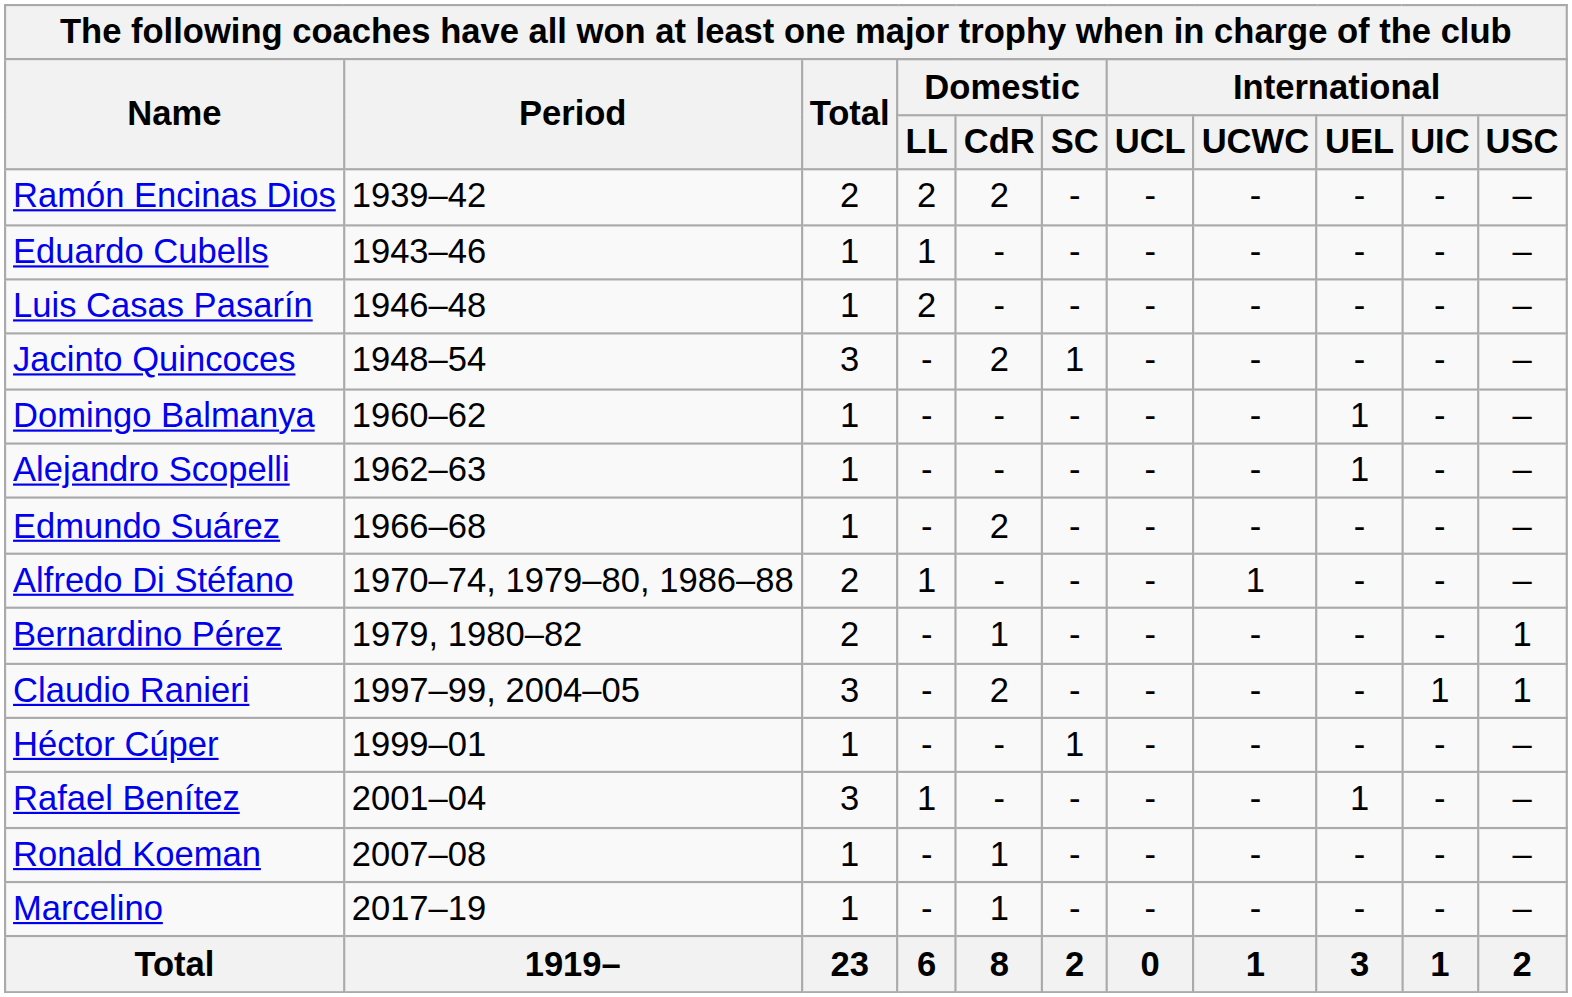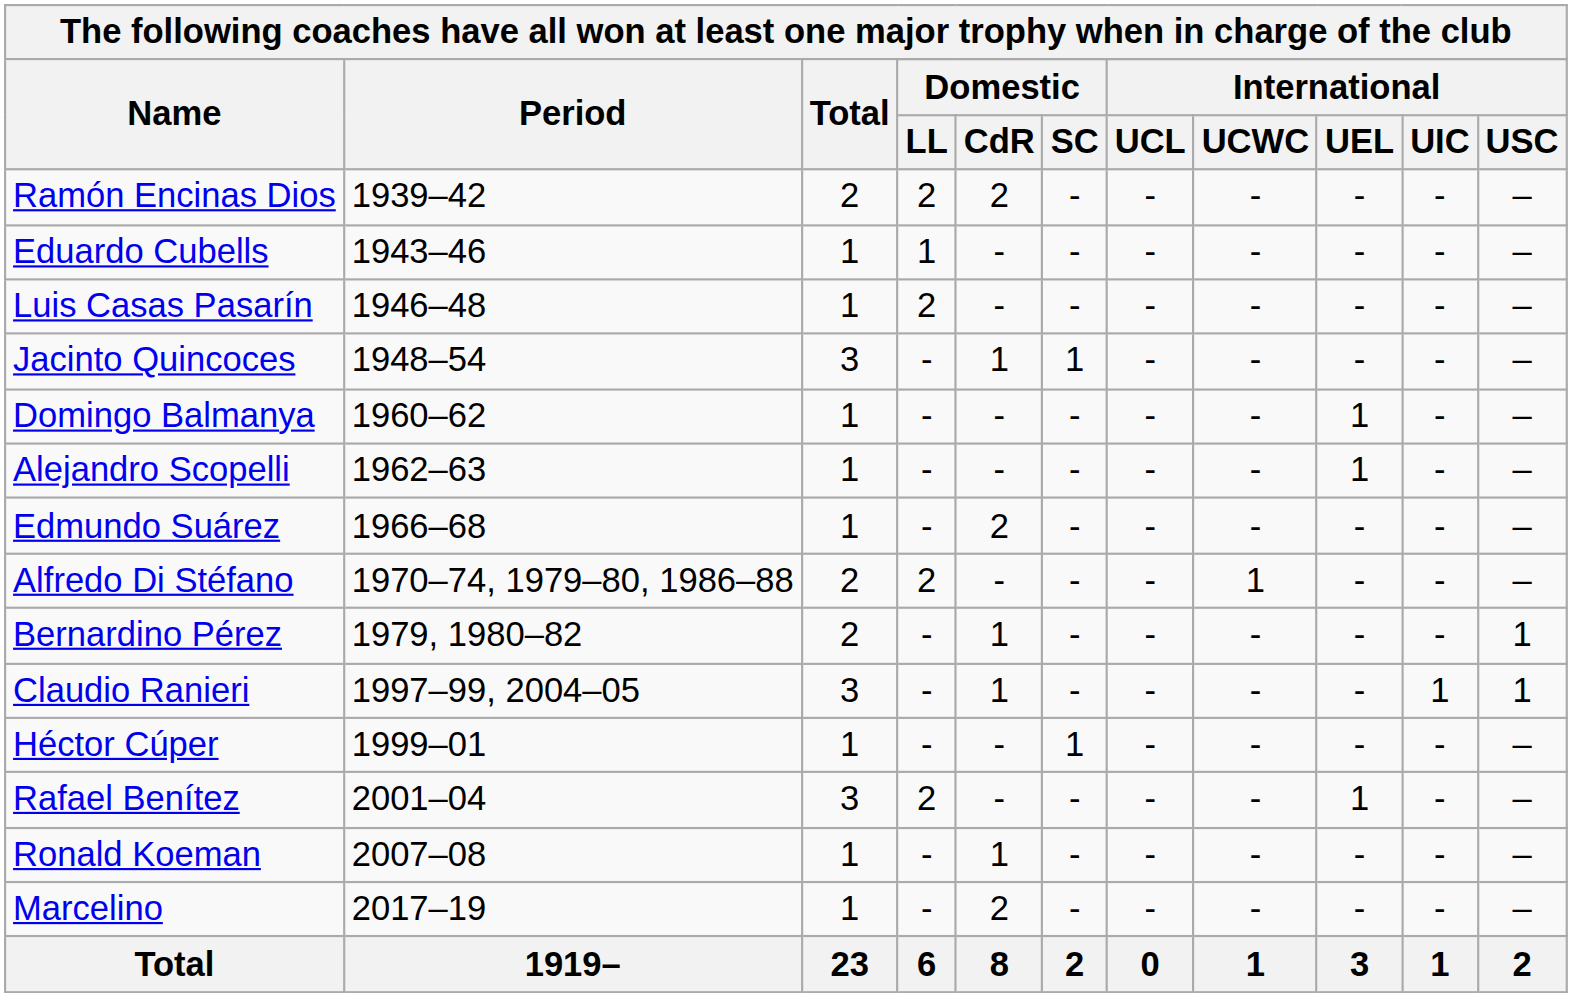Jacinto Quincoces | Domestic / CdR: 2 -> 1
Alfredo Di Stéfano | Domestic / LL: 1 -> 2
Claudio Ranieri | Domestic / CdR: 2 -> 1
Rafael Benítez | Domestic / LL: 1 -> 2
Marcelino | Domestic / CdR: 1 -> 2
